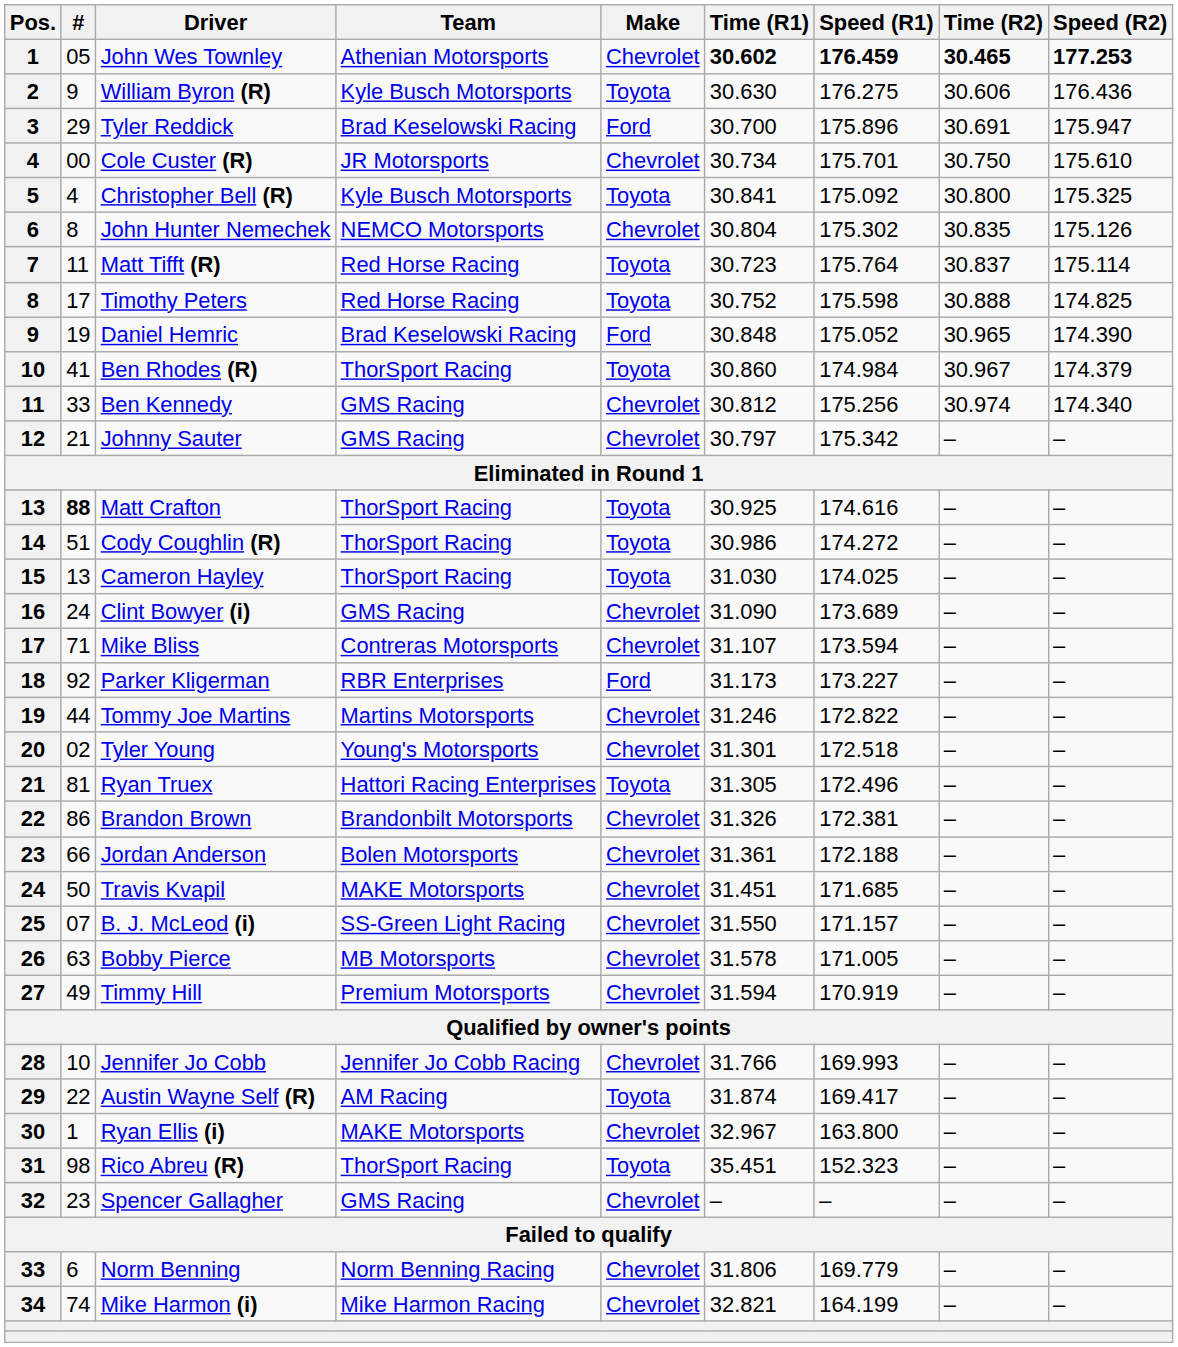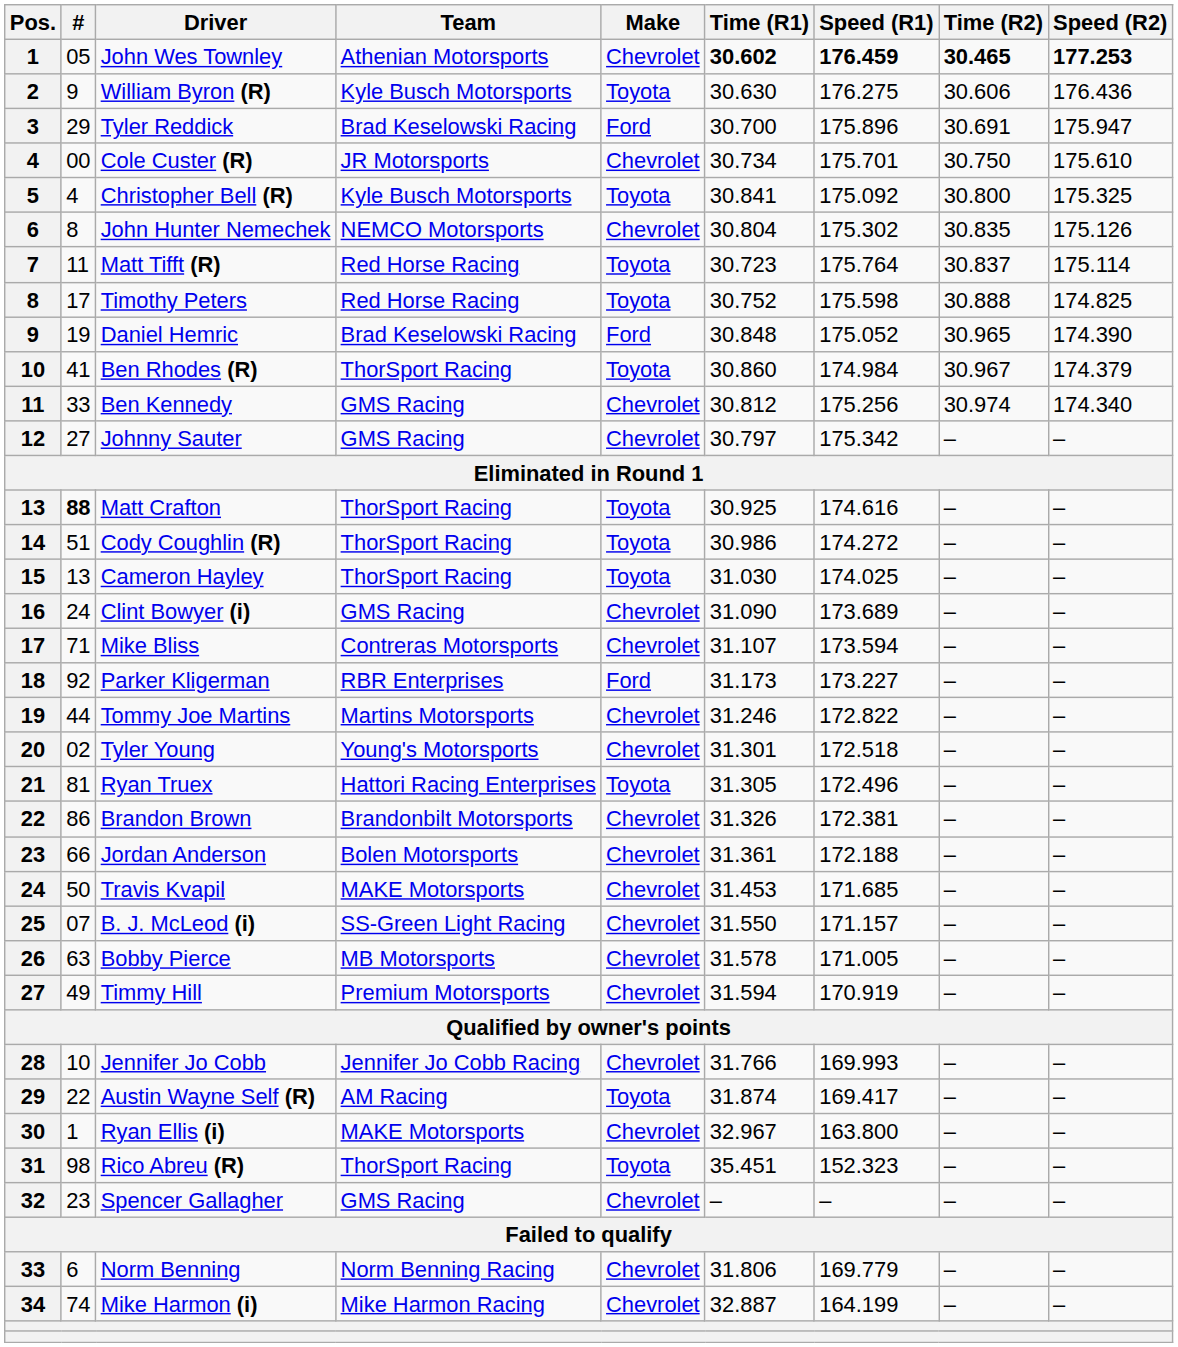Johnny Sauter | #: 21 -> 27
Travis Kvapil | Time (R1): 31.451 -> 31.453
Mike Harmon (i) | Time (R1): 32.821 -> 32.887
